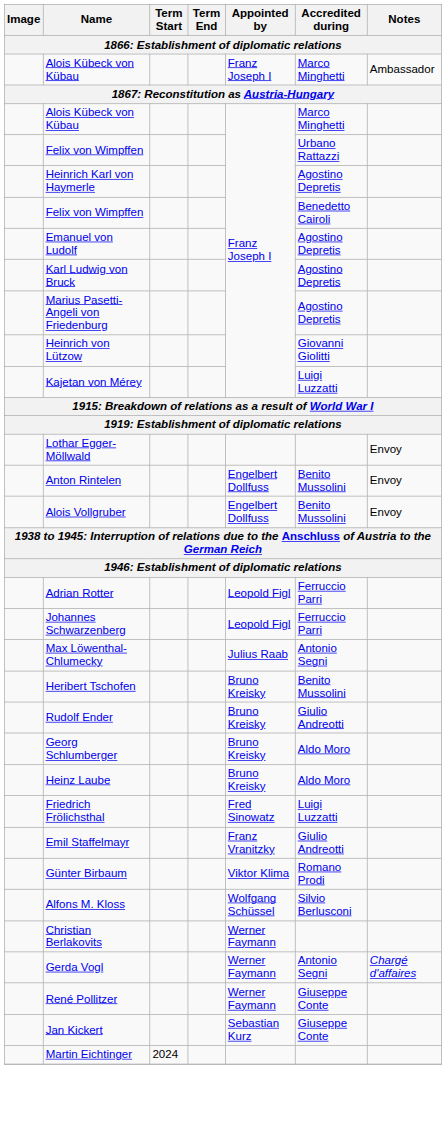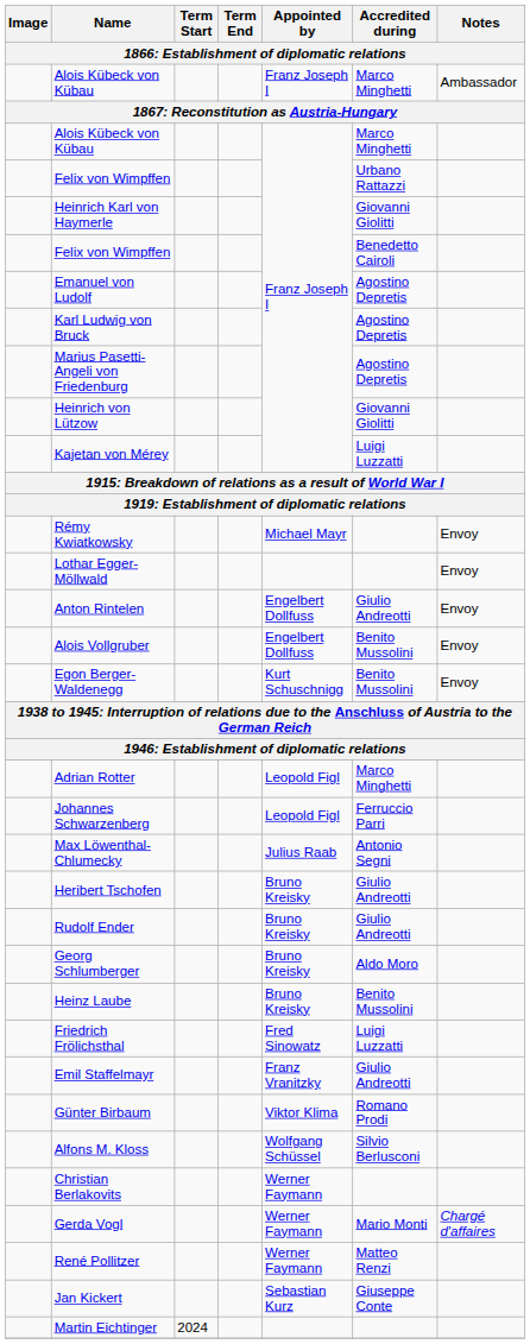Heinrich Karl von Haymerle | Accredited during: Agostino Depretis -> Giovanni Giolitti
+ row: Rémy Kwiatkowsky | Michael Mayr | Envoy
Anton Rintelen | Accredited during: Benito Mussolini -> Giulio Andreotti
+ row: Egon Berger-Waldenegg | Kurt Schuschnigg | Benito Mussolini | Envoy
Adrian Rotter | Accredited during: Ferruccio Parri -> Marco Minghetti
Heribert Tschofen | Accredited during: Benito Mussolini -> Giulio Andreotti
Heinz Laube | Accredited during: Aldo Moro -> Benito Mussolini
Gerda Vogl | Accredited during: Antonio Segni -> Mario Monti
René Pollitzer | Accredited during: Giuseppe Conte -> Matteo Renzi
